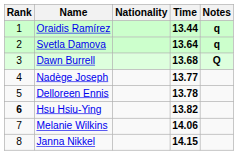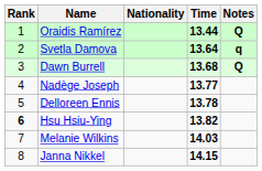Oraidis Ramírez | Notes: q -> Q
Melanie Wilkins | Time: 14.06 -> 14.03
